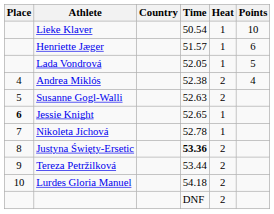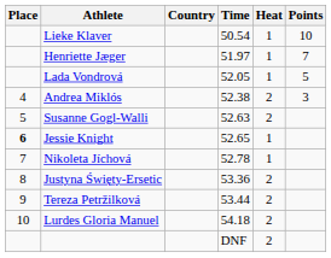Henriette Jæger | Time: 51.57 -> 51.97
Henriette Jæger | Points: 6 -> 7
Andrea Miklós | Points: 4 -> 3
Justyna Święty-Ersetic | Time: bold -> normal
